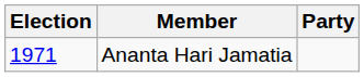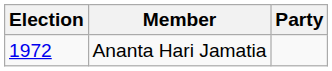Ananta Hari Jamatia | Election: 1971 -> 1972
